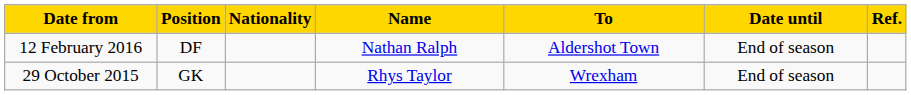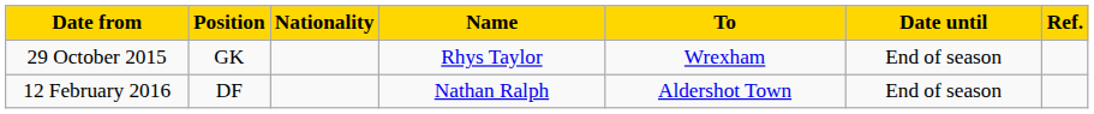rows swapped: 29 October 2015 <-> 12 February 2016
